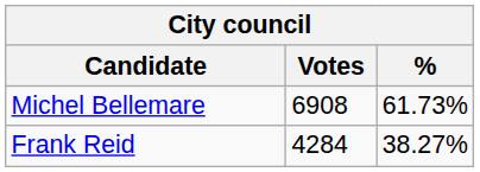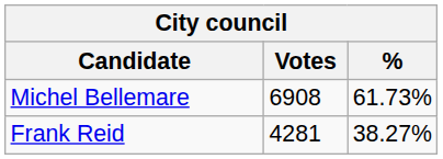Frank Reid | Votes: 4284 -> 4281
